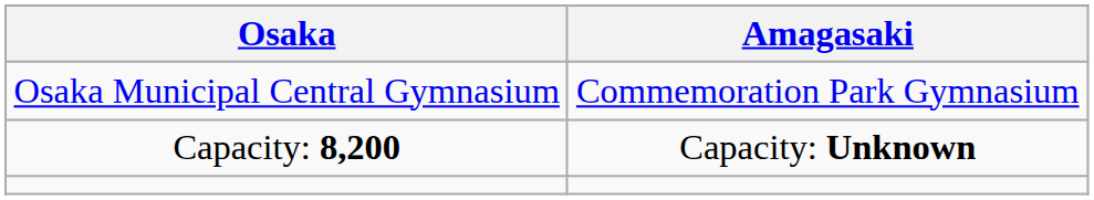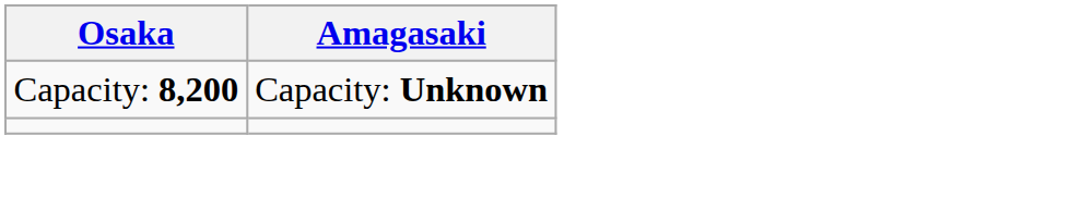- row: Osaka Municipal Central Gymnasium | Commemoration Park Gymnasium
